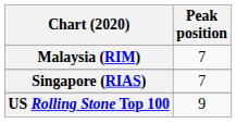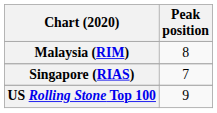Malaysia (RIM) | Peak position: 7 -> 8
